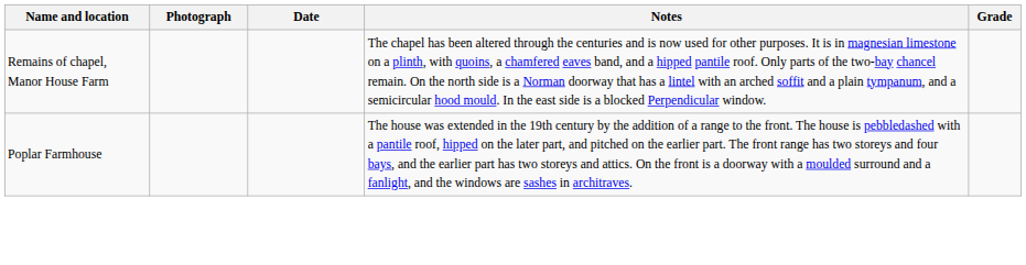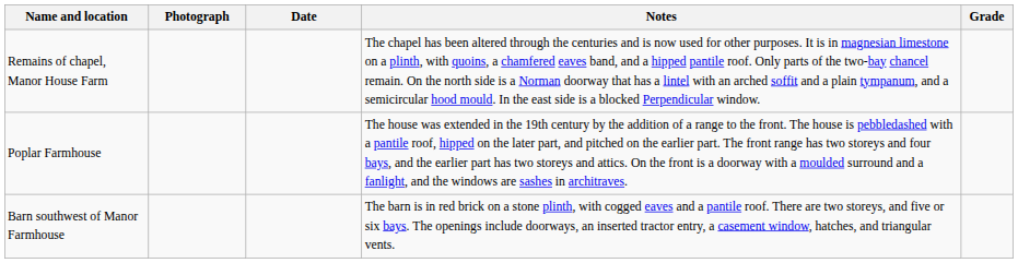+ row: Barn southwest of Manor Farmhouse | The barn is in red brick on a stone plinth, with cogged eaves and a pantile roof. There are two storeys, and five or six bays. The openings include doorways, an inserted tractor entry, a casement window, hatches, and triangular vents.
